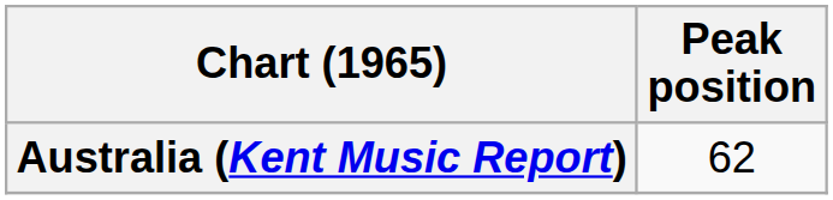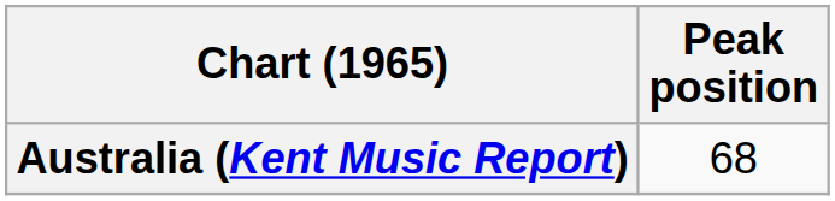Australia (Kent Music Report) | Peak position: 62 -> 68
